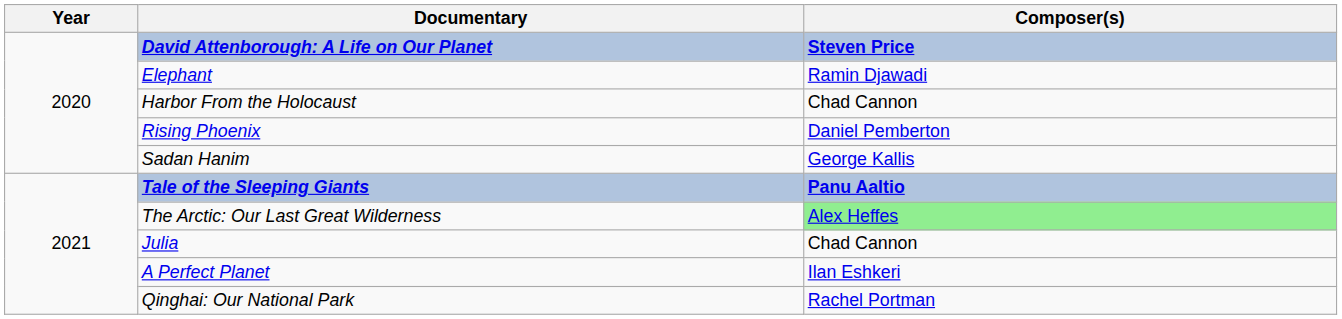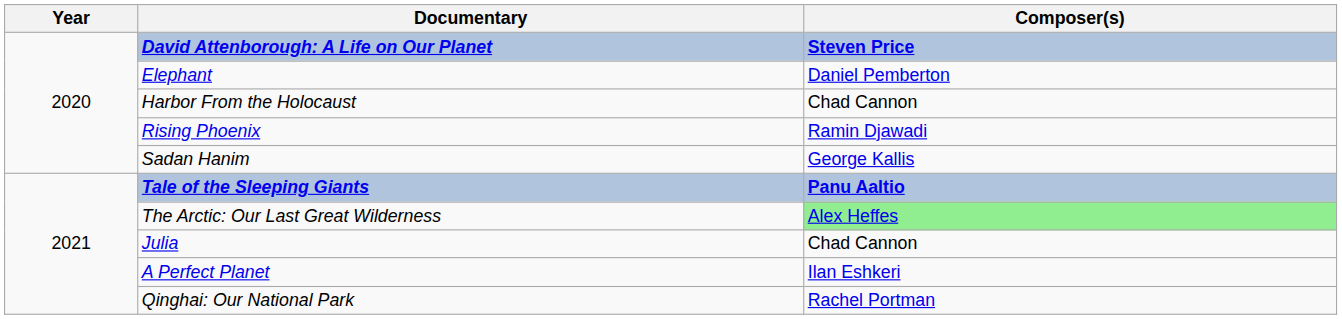Elephant | Composer(s): Ramin Djawadi -> Daniel Pemberton
Rising Phoenix | Composer(s): Daniel Pemberton -> Ramin Djawadi
